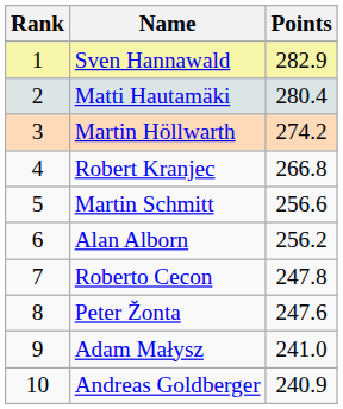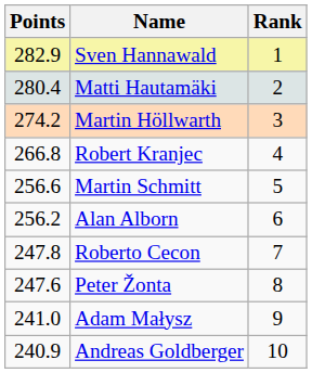columns swapped: Rank <-> Points
